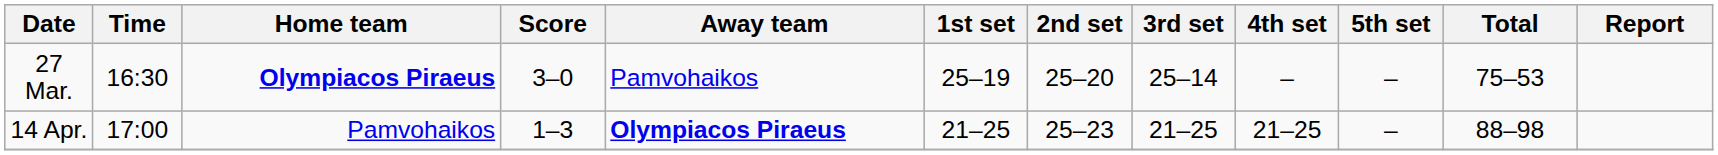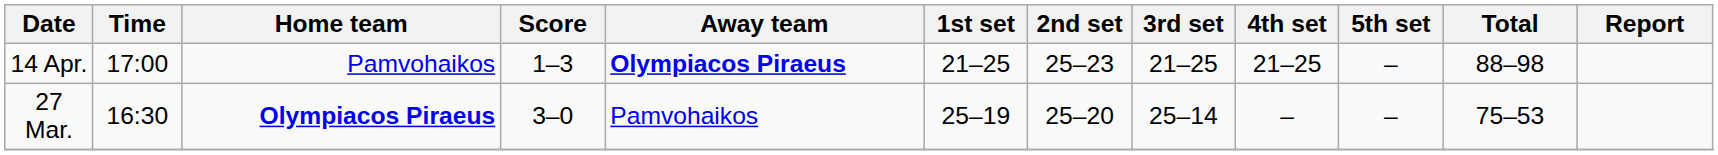rows swapped: 27 Mar. <-> 14 Apr.
